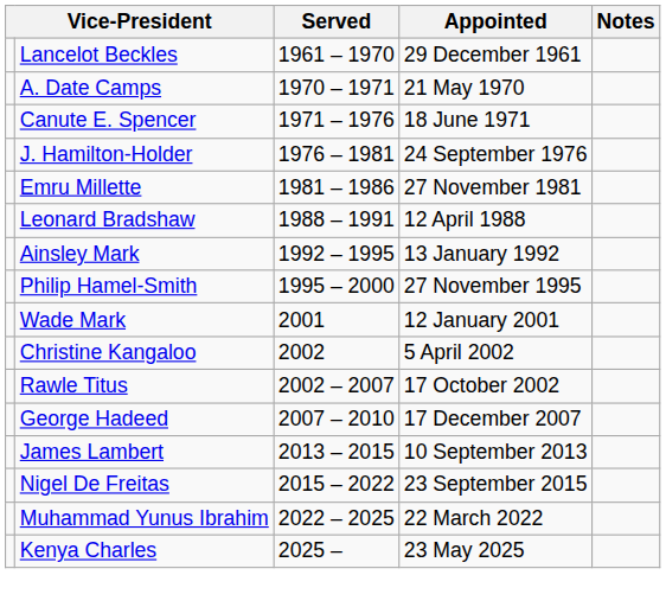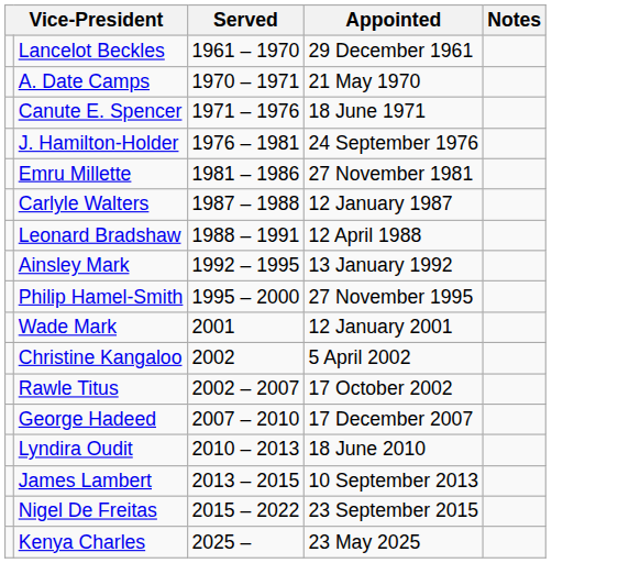+ row: Carlyle Walters | 1987 – 1988 | 12 January 1987
+ row: Lyndira Oudit | 2010 – 2013 | 18 June 2010
- row: Muhammad Yunus Ibrahim | 2022 – 2025 | 22 March 2022
